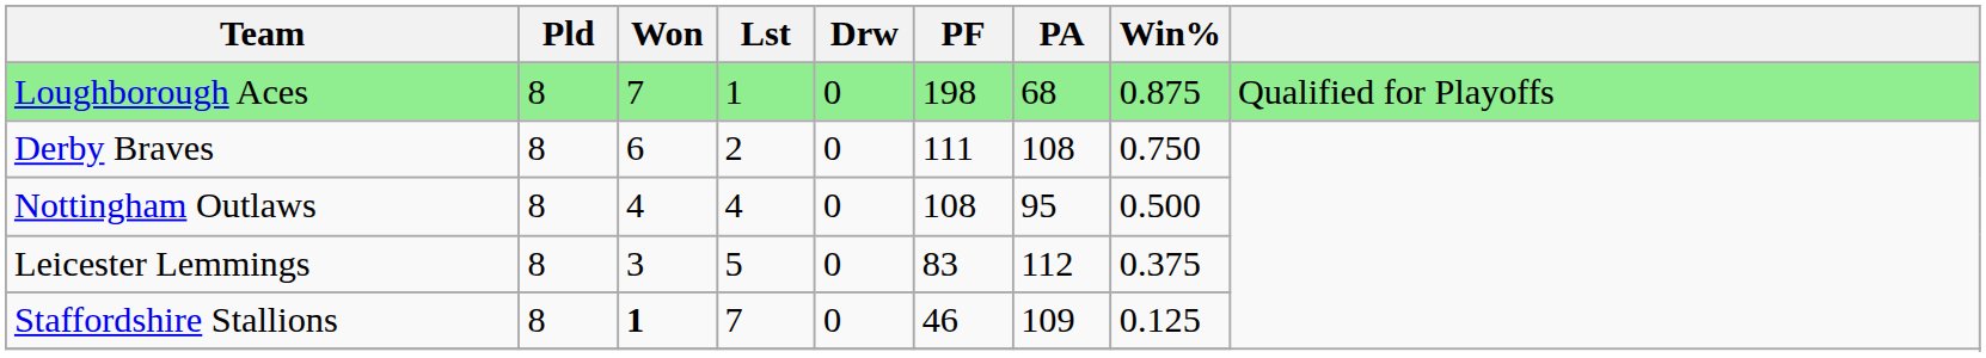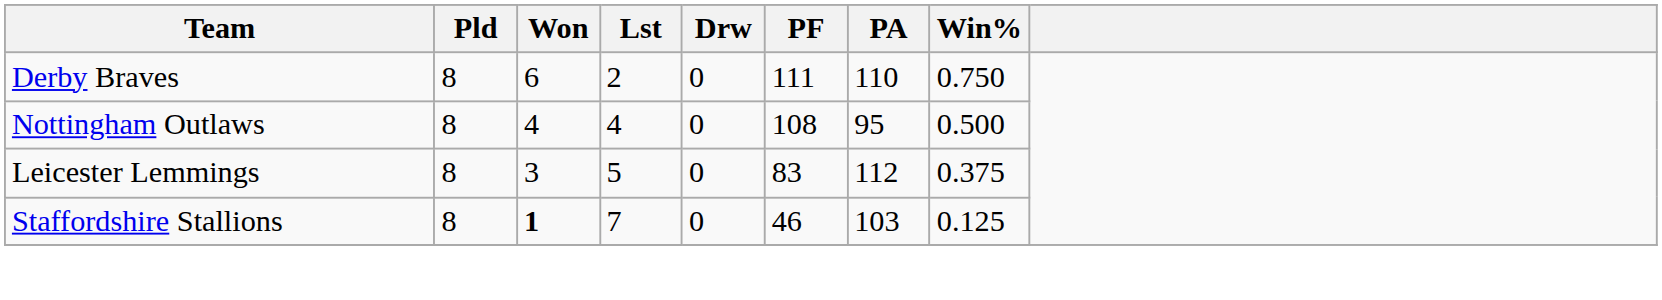- row: Loughborough Aces | 8 | 7 | 1 | 0 | 198 | 68 | 0.875 | Qualified for Playoffs
Derby Braves | PA: 108 -> 110
Staffordshire Stallions | PA: 109 -> 103
